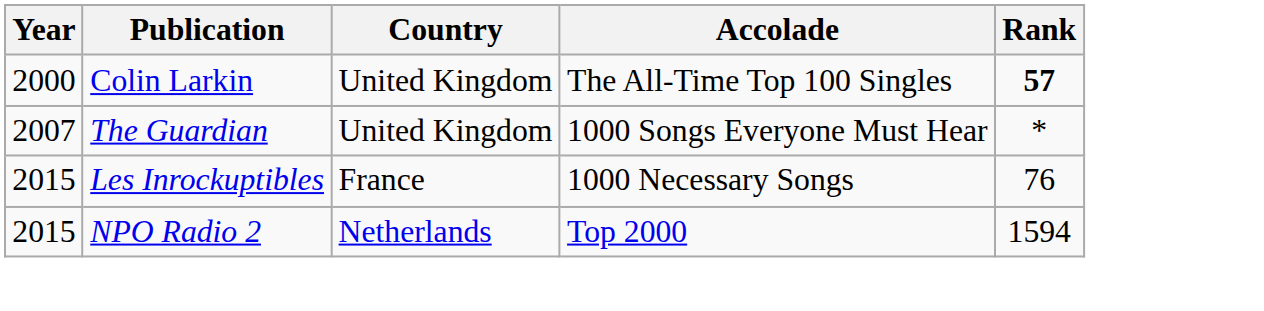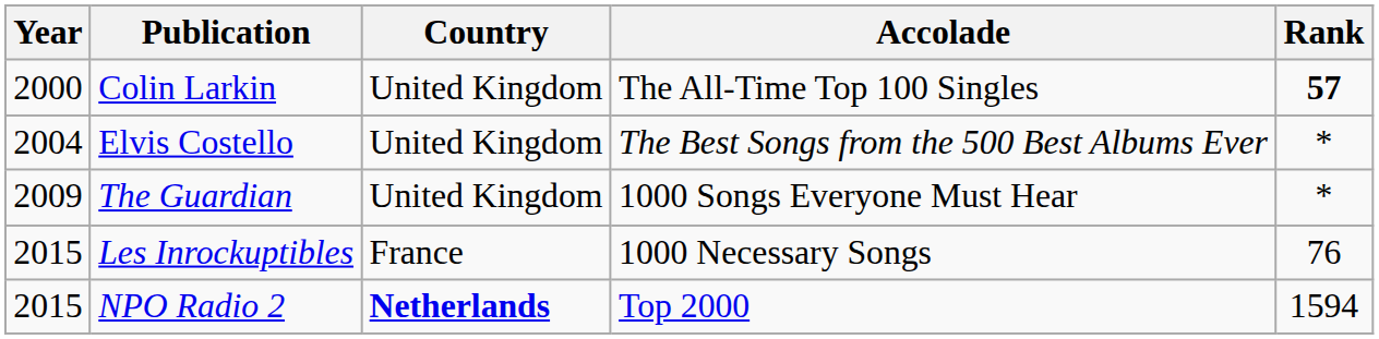+ row: 2004 | Elvis Costello | United Kingdom | The Best Songs from the 500 Best Albums Ever | *
The Guardian | Year: 2007 -> 2009
NPO Radio 2 | Country: normal -> bold
